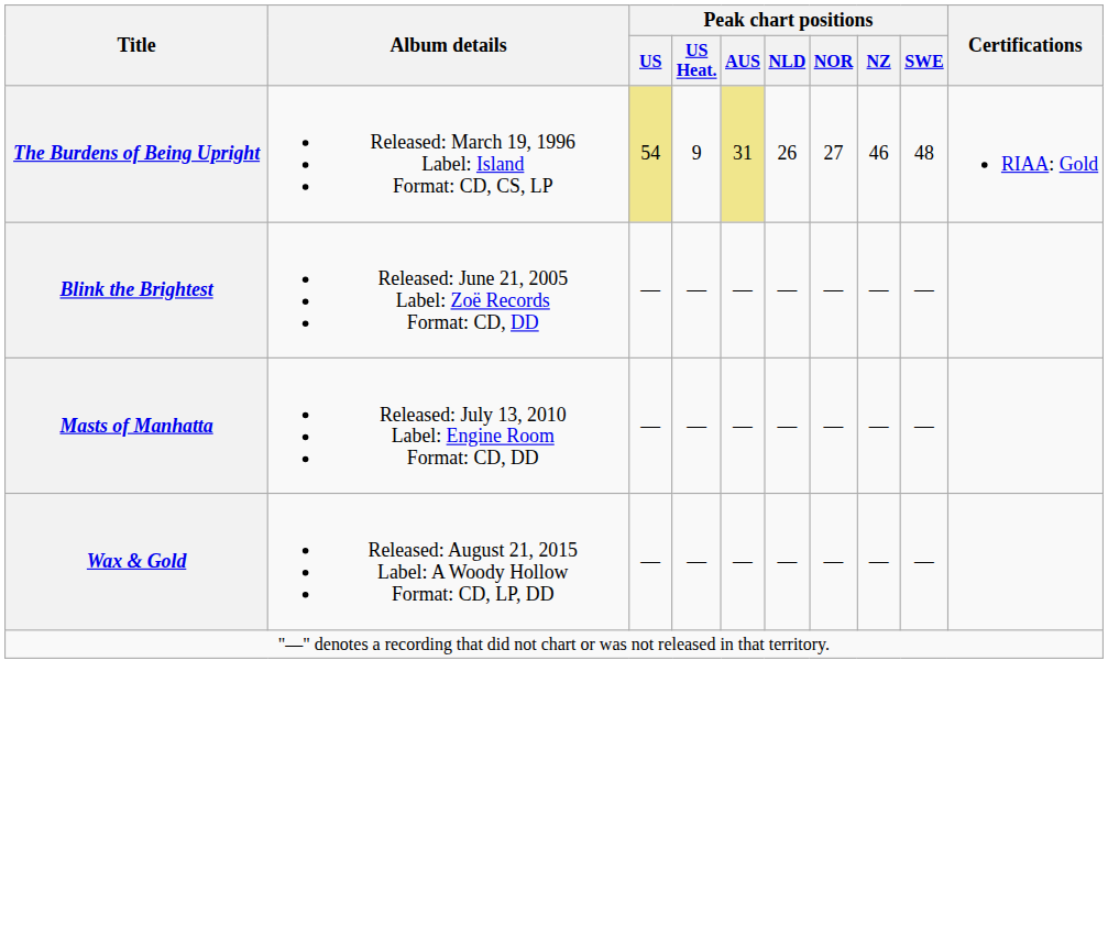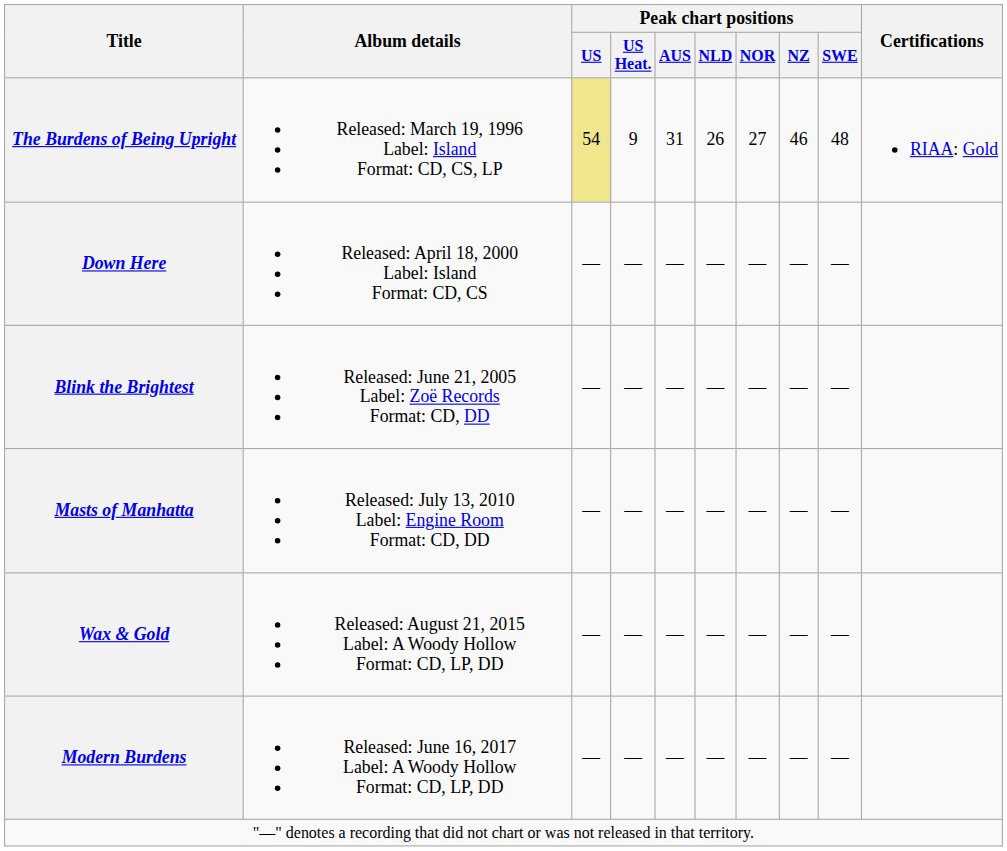The Burdens of Being Upright | Peak chart positions / AUS: khaki background -> no background
+ row: Down Here | Released: April 18, 2000 Label: Island Format: CD, CS | — | — | — | — | — | — | —
+ row: Modern Burdens | Released: June 16, 2017 Label: A Woody Hollow Format: CD, LP, DD | — | — | — | — | — | — | —
